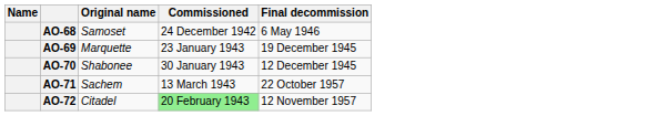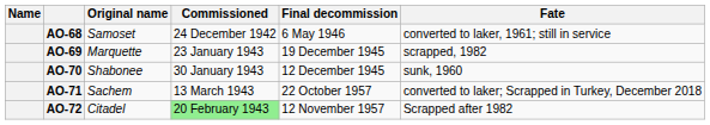+ column: Fate | converted to laker, 1961; still in service | scrapped, 1982 | sunk, 1960 | converted to laker; Scrapped in Turkey, December 2018 | Scrapped after 1982
